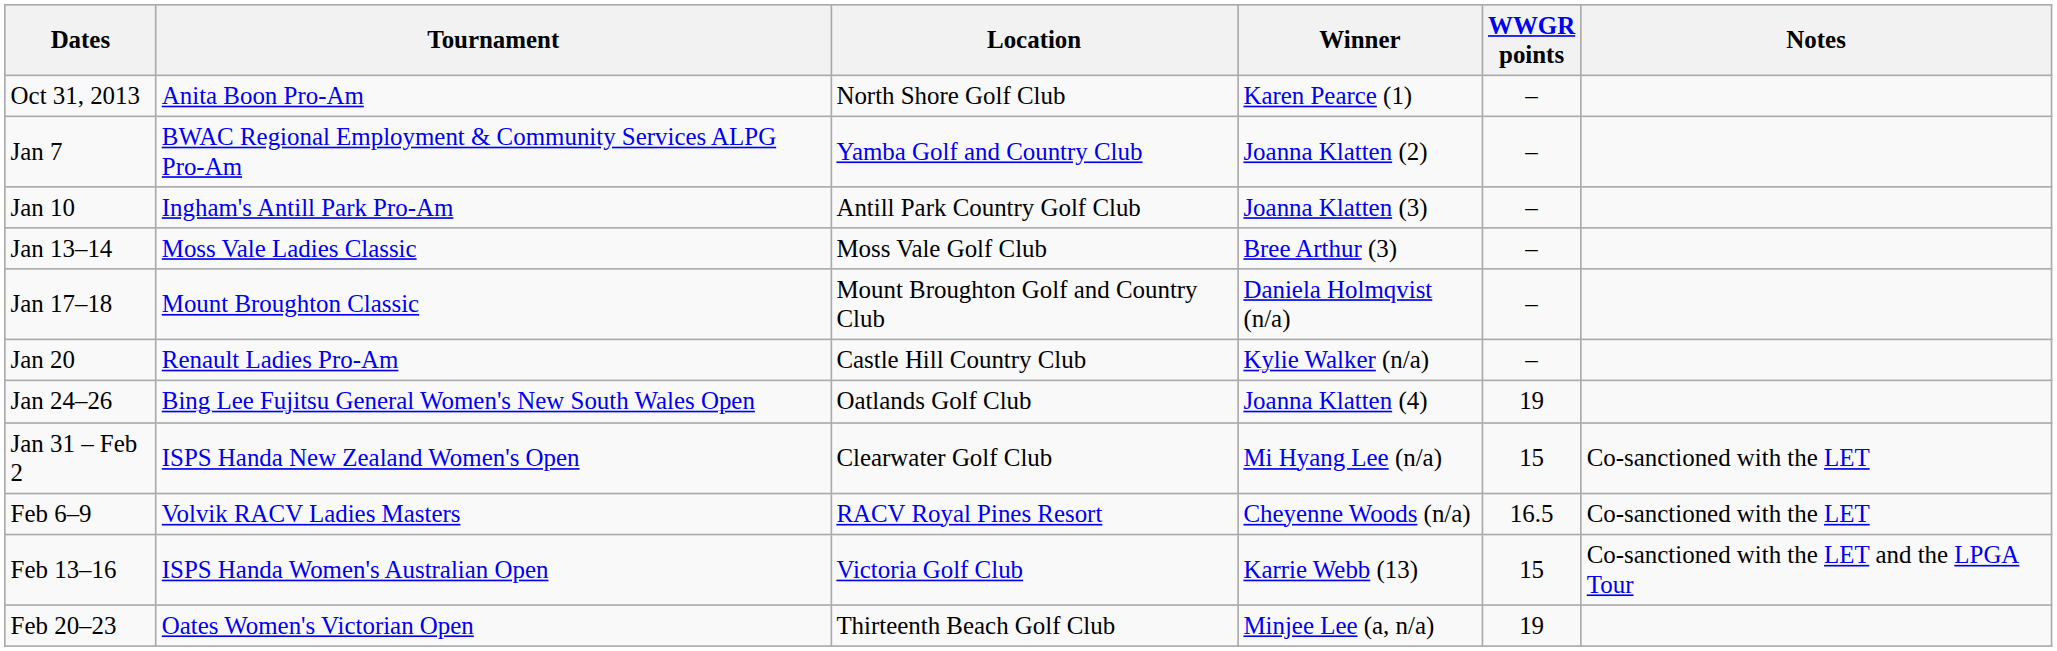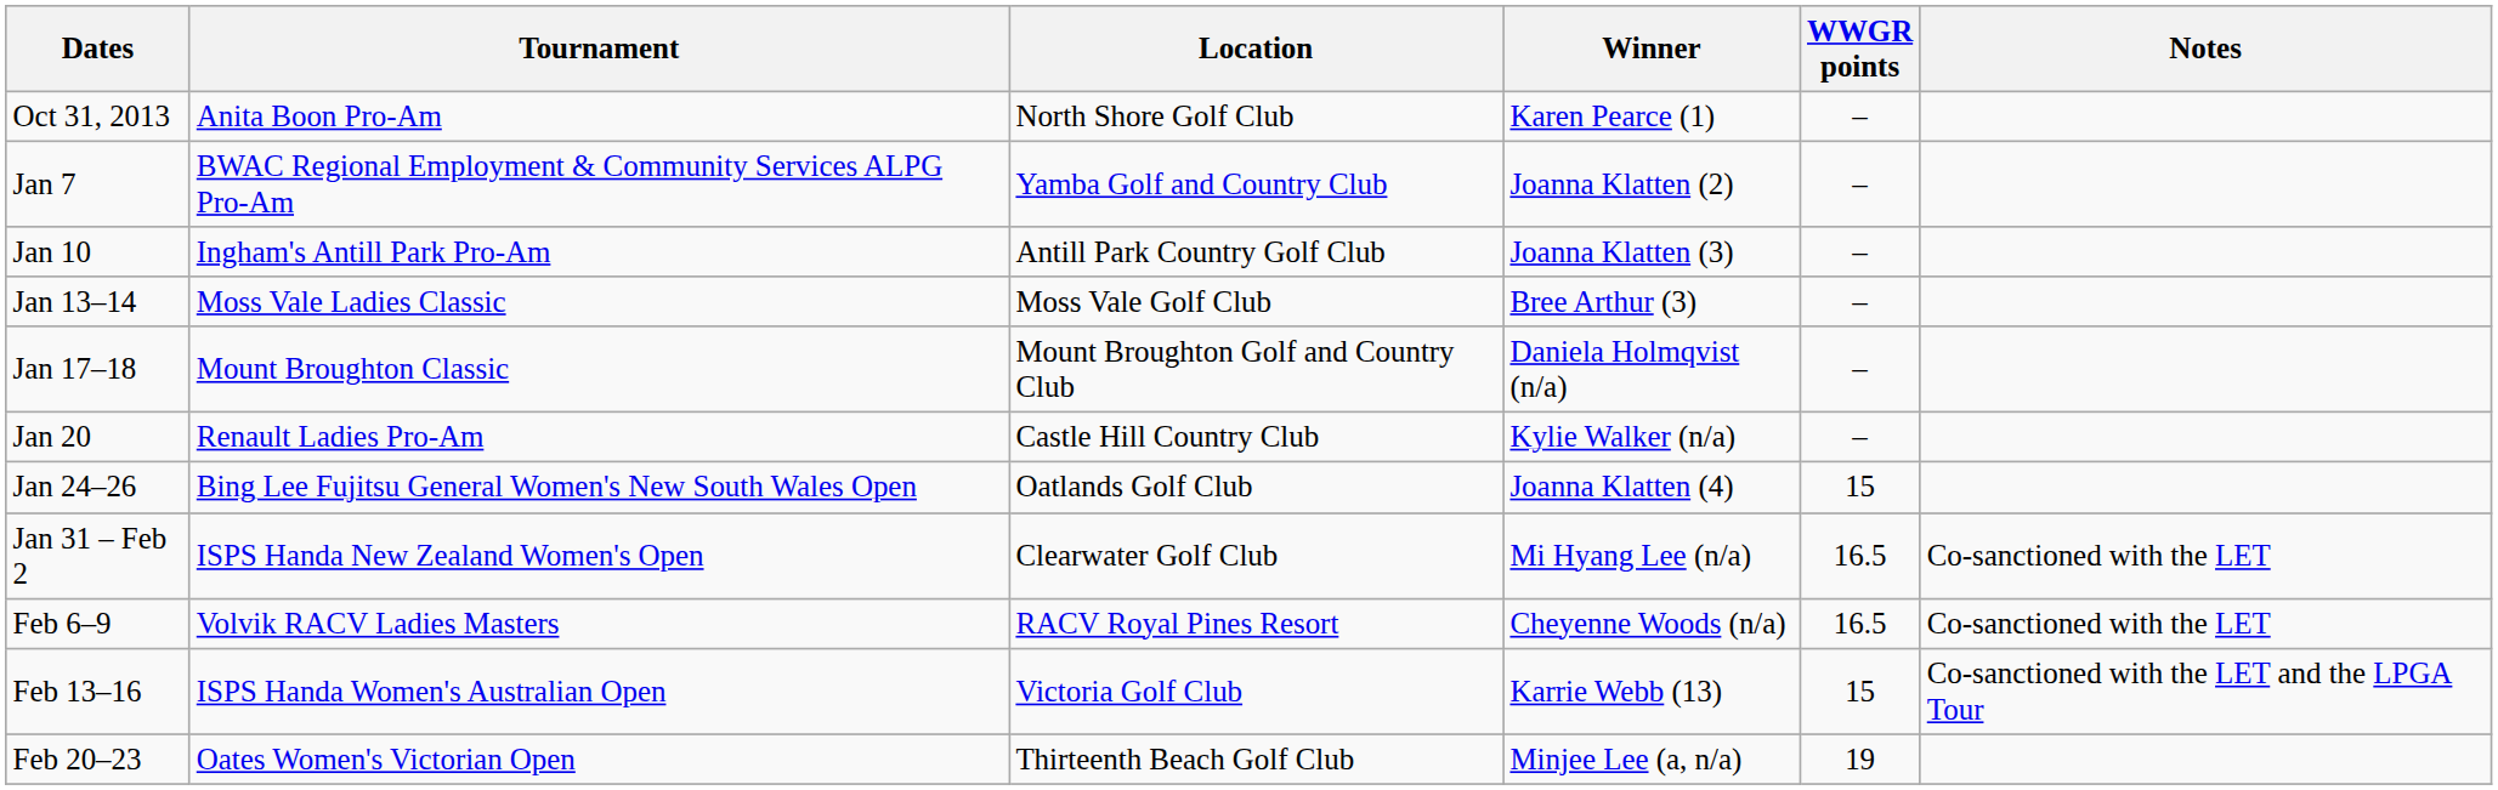Jan 24–26 | WWGR points: 19 -> 15
Jan 31 – Feb 2 | WWGR points: 15 -> 16.5
